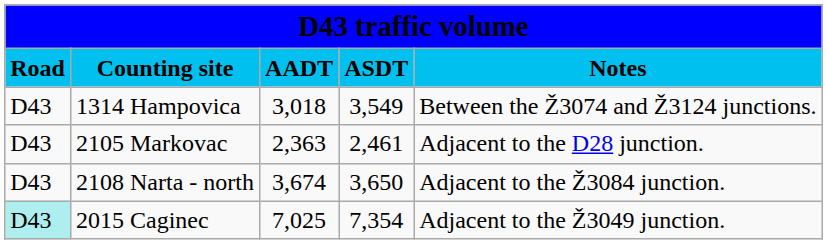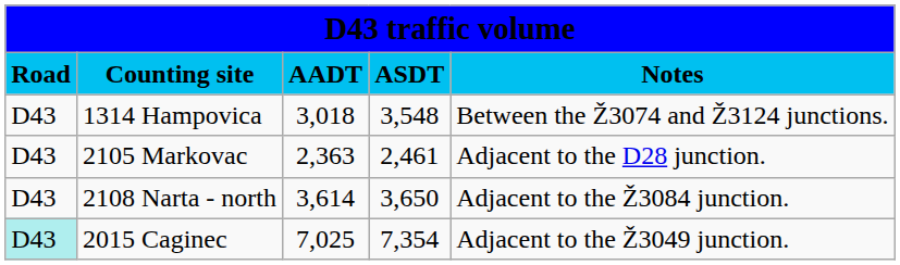1314 Hampovica | column 4: 3,549 -> 3,548
2108 Narta - north | column 3: 3,674 -> 3,614
